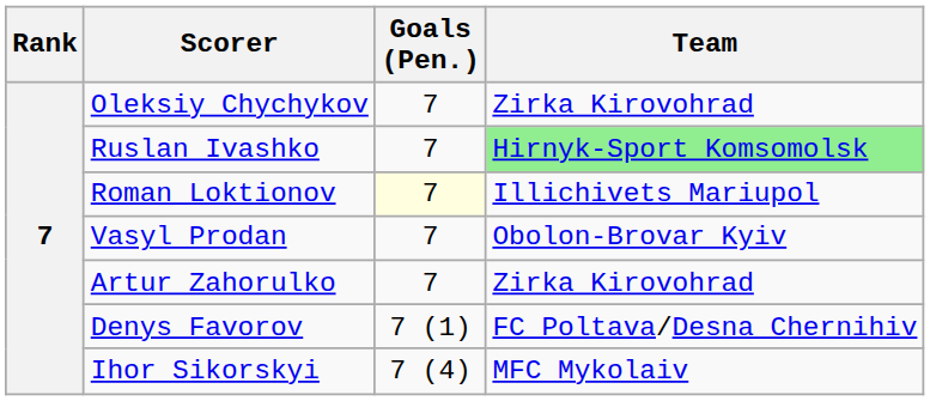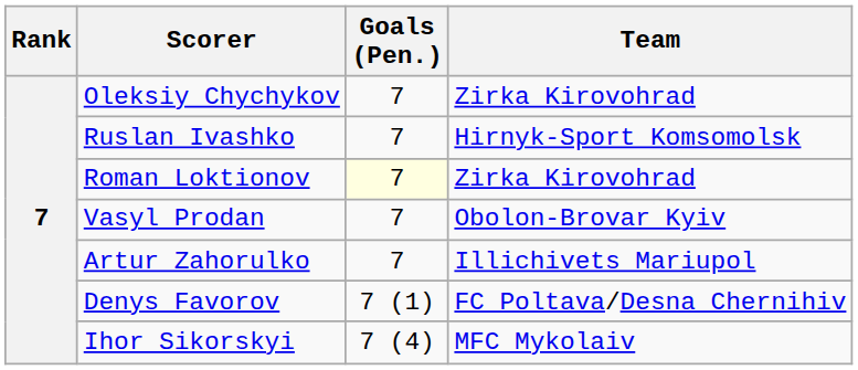Ruslan Ivashko | Team: lightgreen background -> no background
Roman Loktionov | Team: Illichivets Mariupol -> Zirka Kirovohrad
Artur Zahorulko | Team: Zirka Kirovohrad -> Illichivets Mariupol
